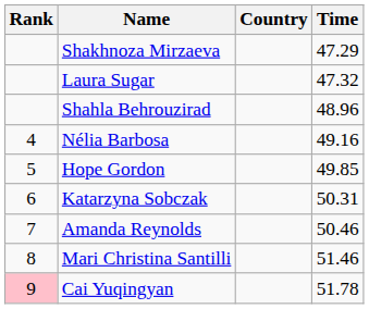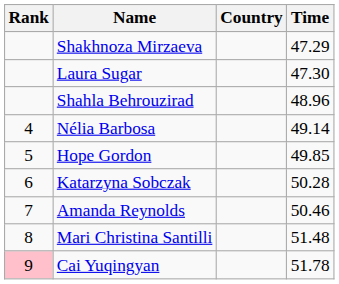Laura Sugar | Time: 47.32 -> 47.30
Nélia Barbosa | Time: 49.16 -> 49.14
Katarzyna Sobczak | Time: 50.31 -> 50.28
Mari Christina Santilli | Time: 51.46 -> 51.48
